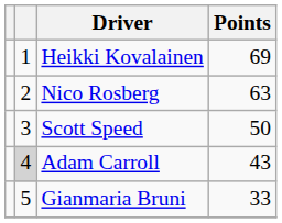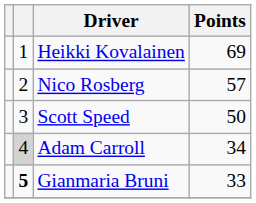Nico Rosberg | Points: 63 -> 57
Adam Carroll | Points: 43 -> 34
Gianmaria Bruni | column 2: normal -> bold
